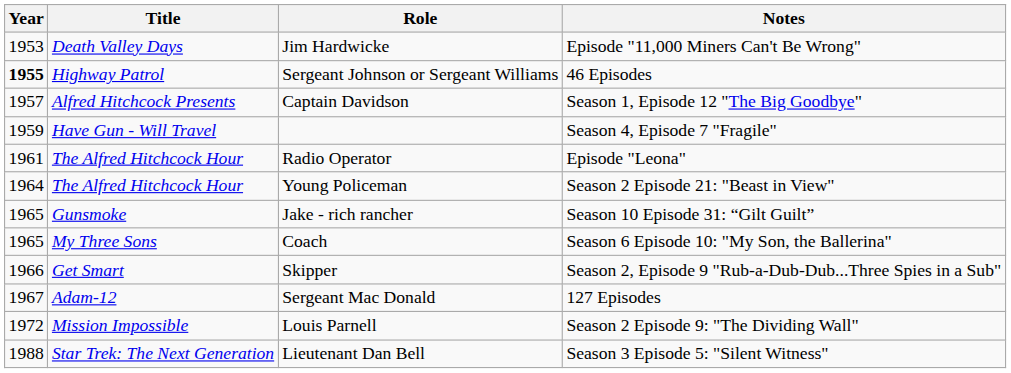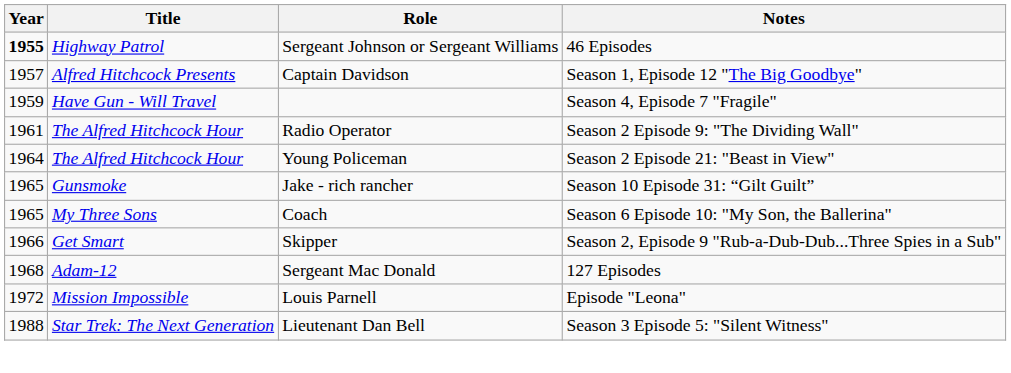- row: 1953 | Death Valley Days | Jim Hardwicke | Episode "11,000 Miners Can't Be Wrong"
Radio Operator | Notes: Episode "Leona" -> Season 2 Episode 9: "The Dividing Wall"
Sergeant Mac Donald | Year: 1967 -> 1968
Louis Parnell | Notes: Season 2 Episode 9: "The Dividing Wall" -> Episode "Leona"
